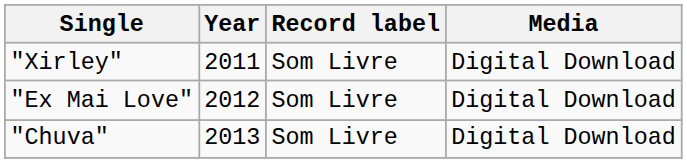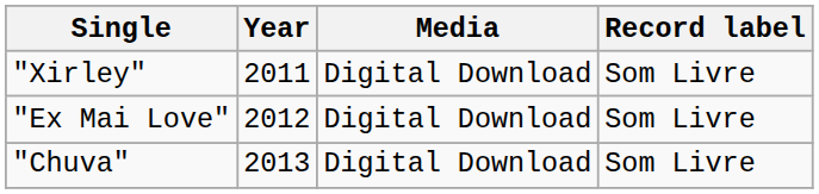columns swapped: Record label <-> Media
